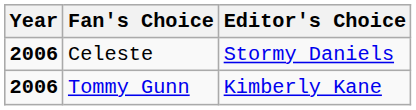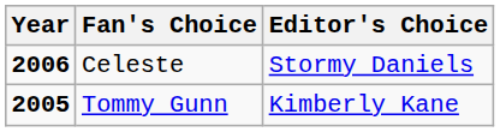Tommy Gunn | Year: 2006 -> 2005
